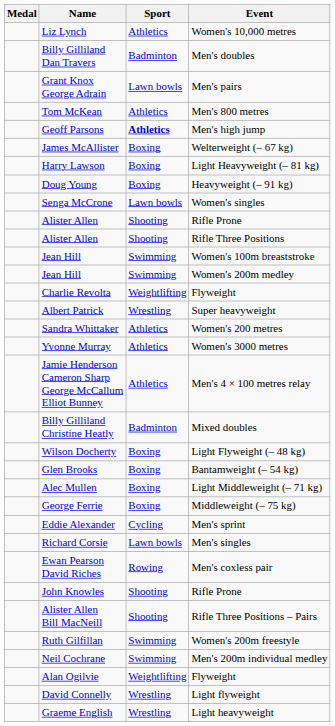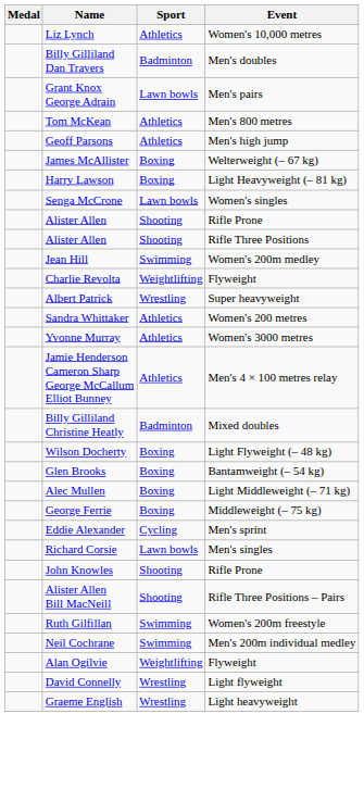Geoff Parsons | Sport: bold -> normal
- row: Doug Young | Boxing | Heavyweight (– 91 kg)
- row: Jean Hill | Swimming | Women's 100m breaststroke
- row: Ewan Pearson David Riches | Rowing | Men's coxless pair
